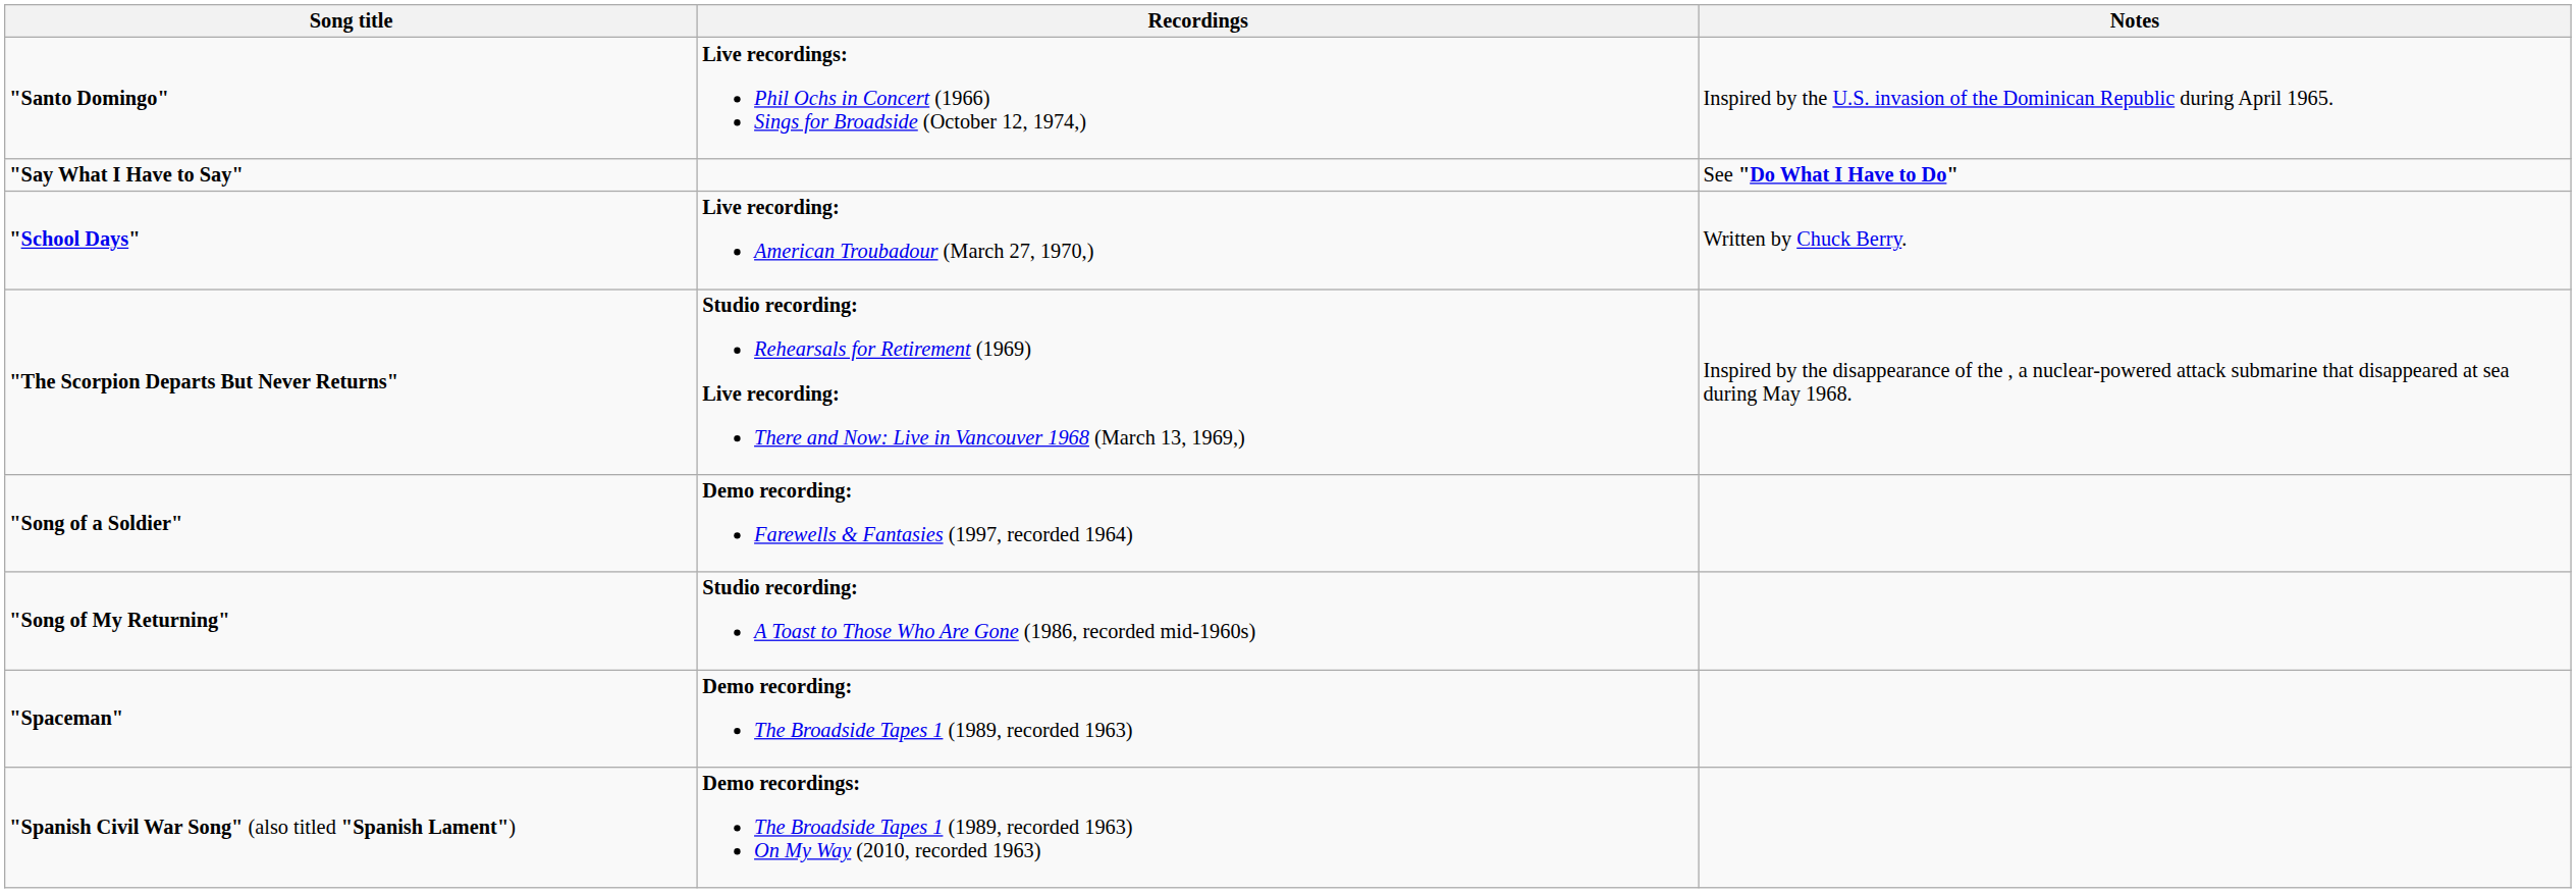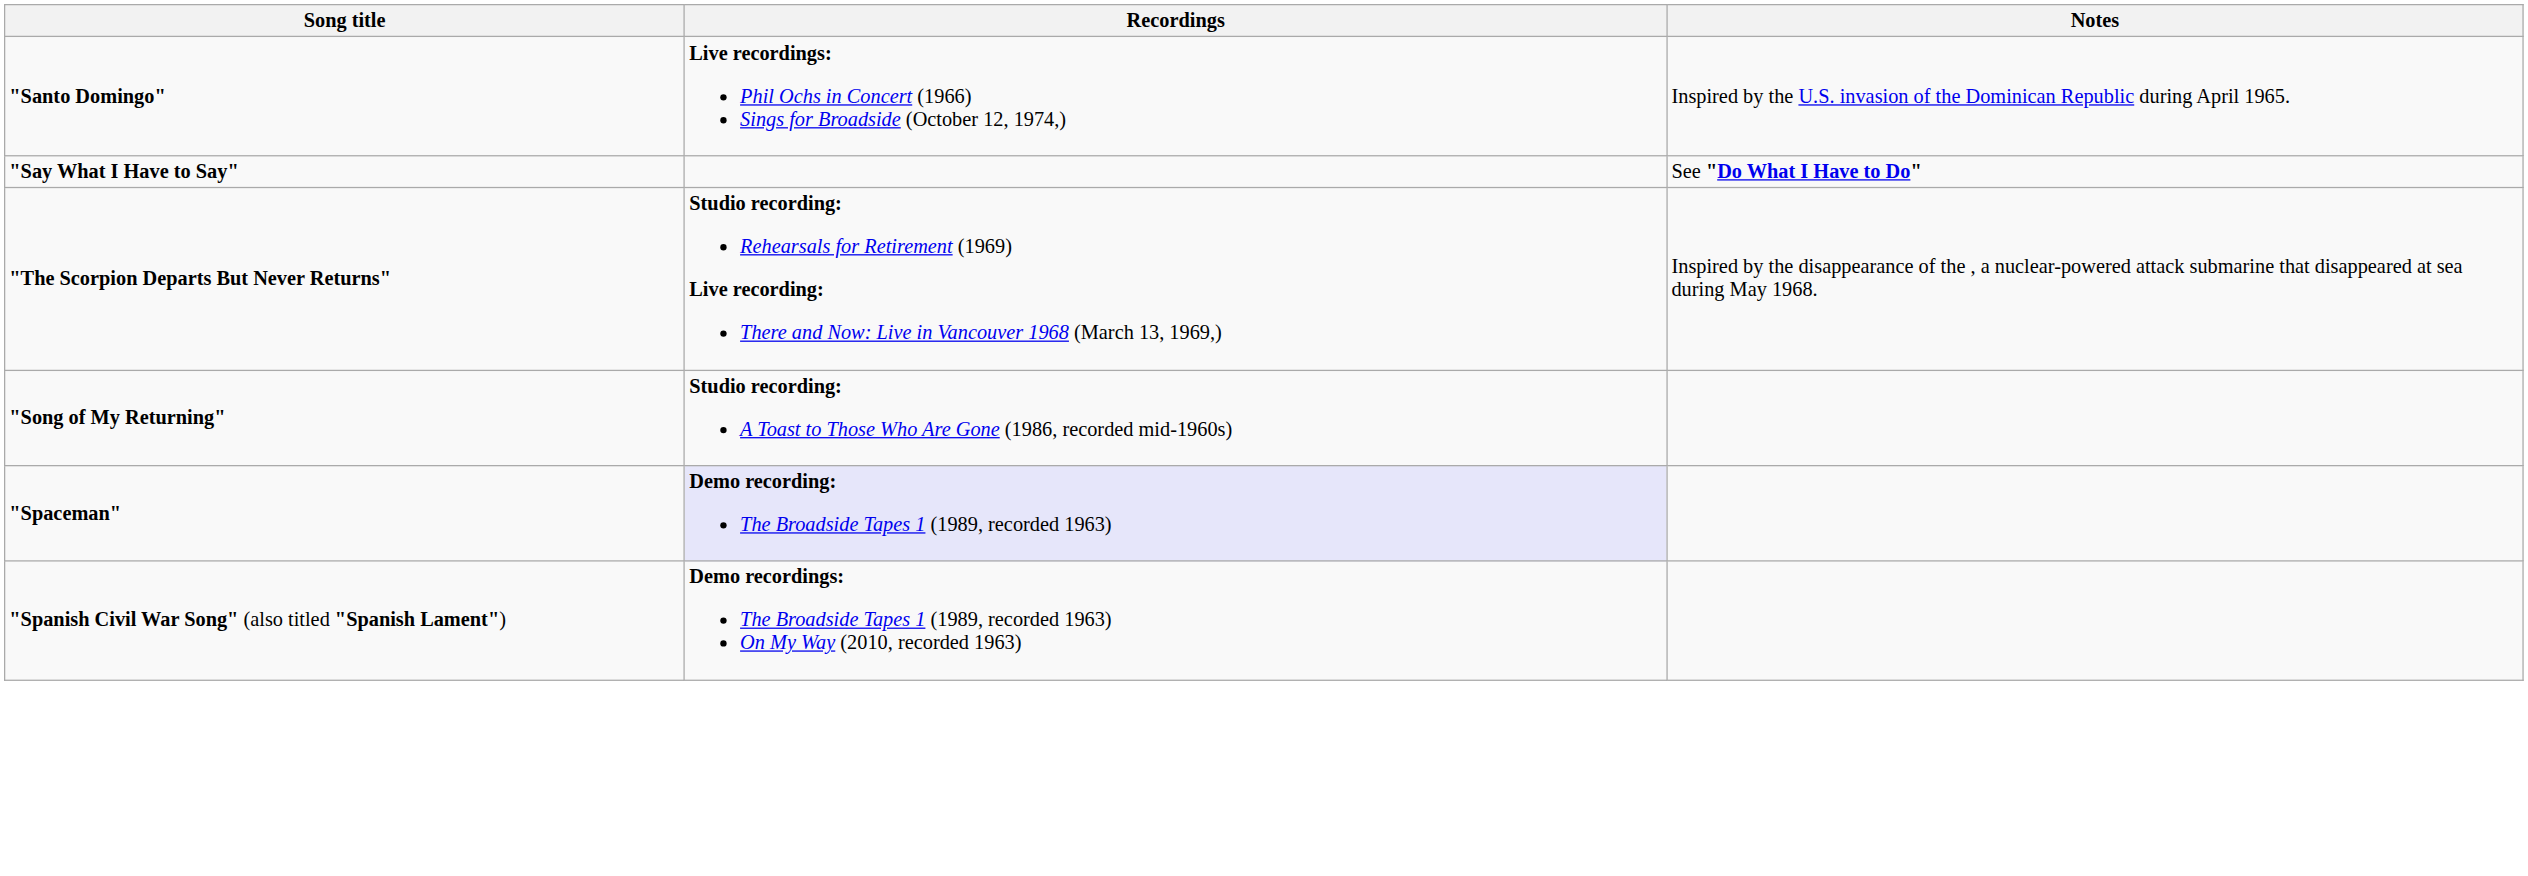- row: "School Days" | Live recording: American Troubadour (March 27, 1970,) | Written by Chuck Berry.
- row: "Song of a Soldier" | Demo recording: Farewells & Fantasies (1997, recorded 1964)
"Spaceman" | Recordings: no background -> lavender background
